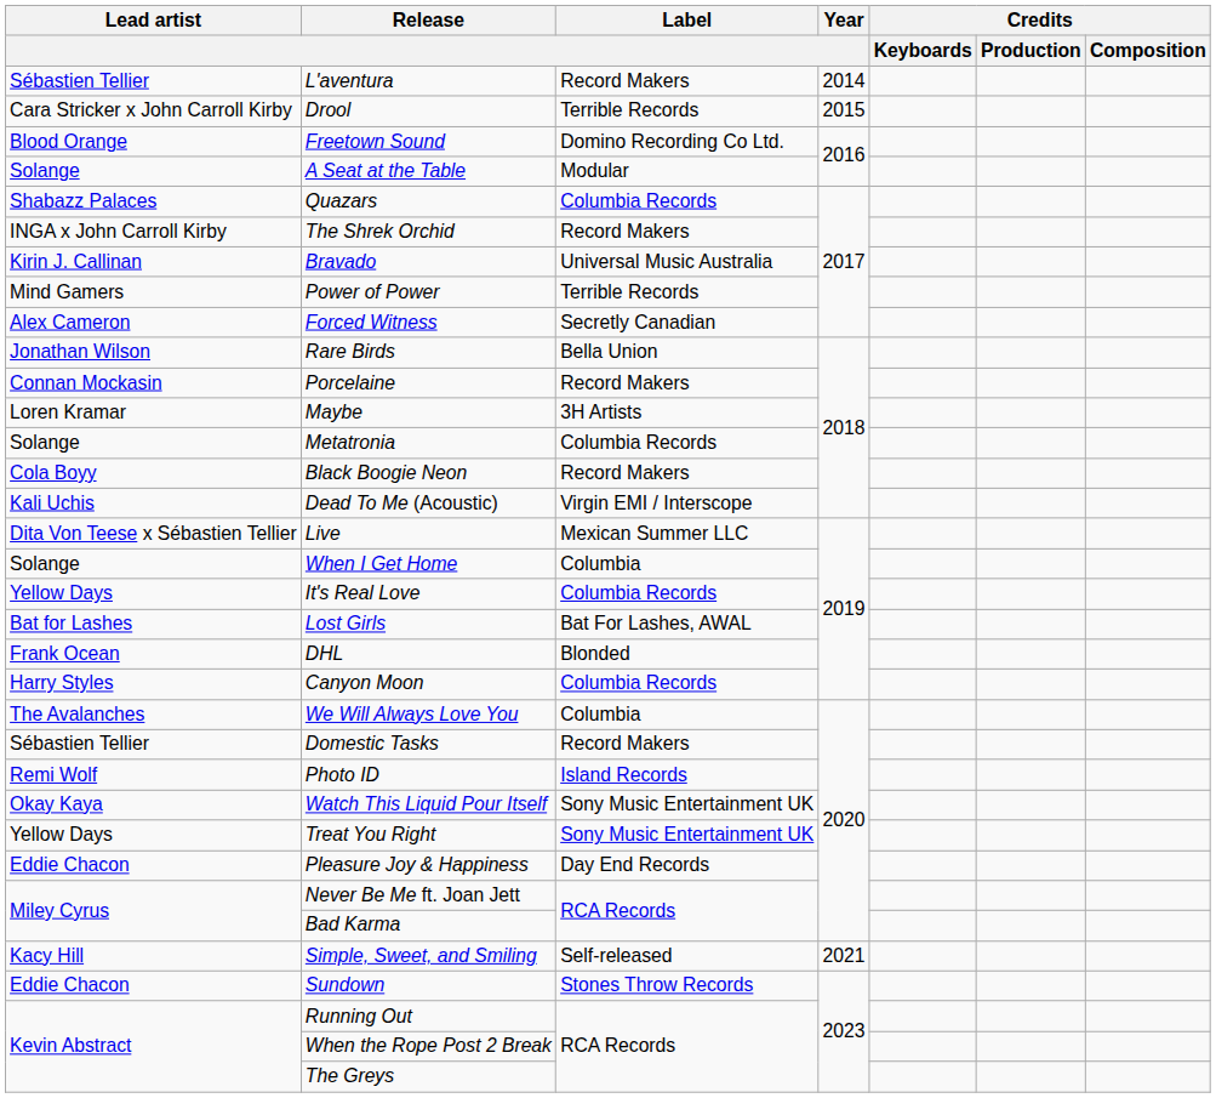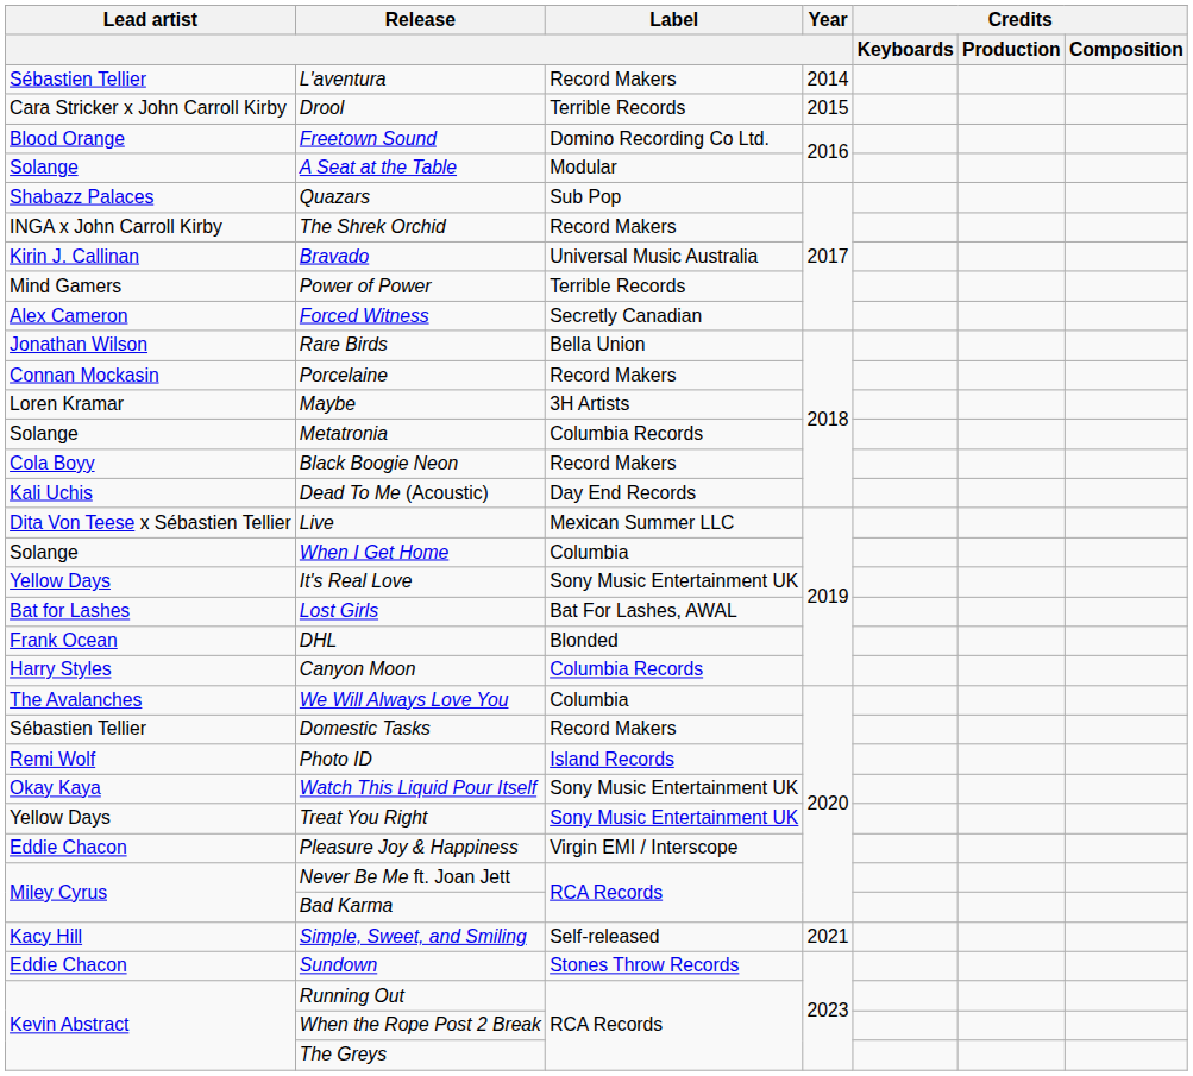Quazars | Label: Columbia Records -> Sub Pop
Dead To Me (Acoustic) | Label: Virgin EMI / Interscope -> Day End Records
It's Real Love | Label: Columbia Records -> Sony Music Entertainment UK
Pleasure Joy & Happiness | Label: Day End Records -> Virgin EMI / Interscope
